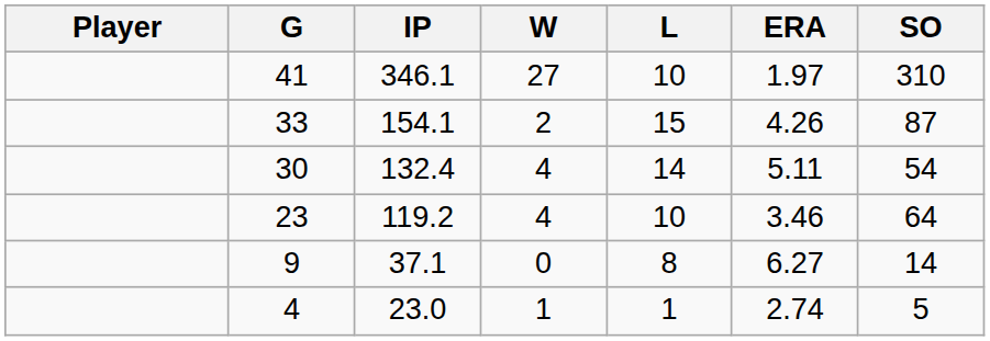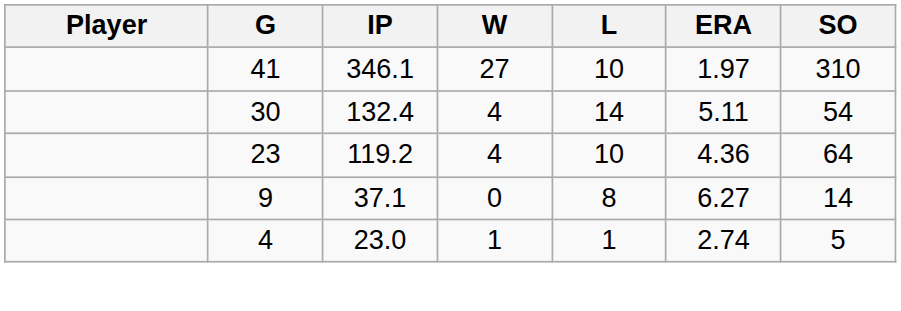- row: 33 | 154.1 | 2 | 15 | 4.26 | 87
23 | ERA: 3.46 -> 4.36
